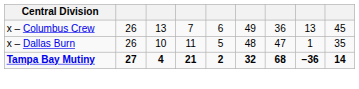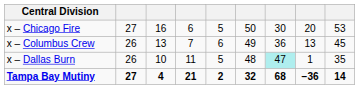+ row: x – Chicago Fire | 27 | 16 | 6 | 5 | 50 | 30 | 20 | 53
x – Dallas Burn | column 7: no background -> paleturquoise background
